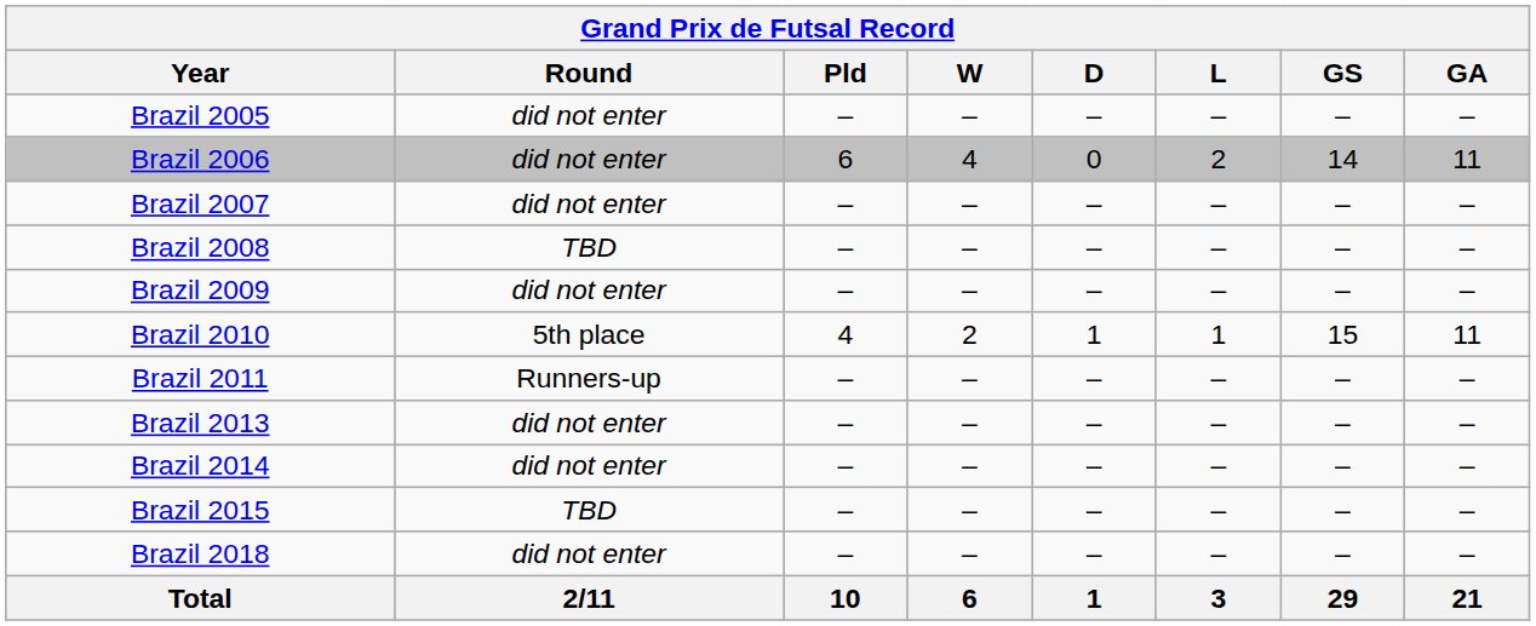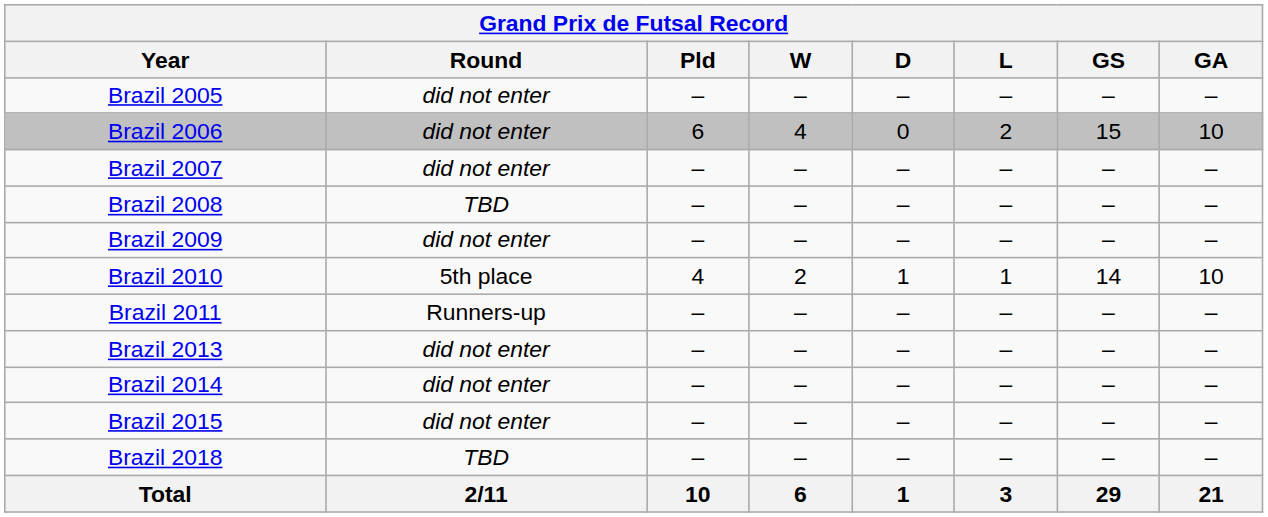Brazil 2006 | GS: 14 -> 15
Brazil 2006 | GA: 11 -> 10
Brazil 2010 | GS: 15 -> 14
Brazil 2010 | GA: 11 -> 10
Brazil 2015 | Round: TBD -> did not enter
Brazil 2018 | Round: did not enter -> TBD
